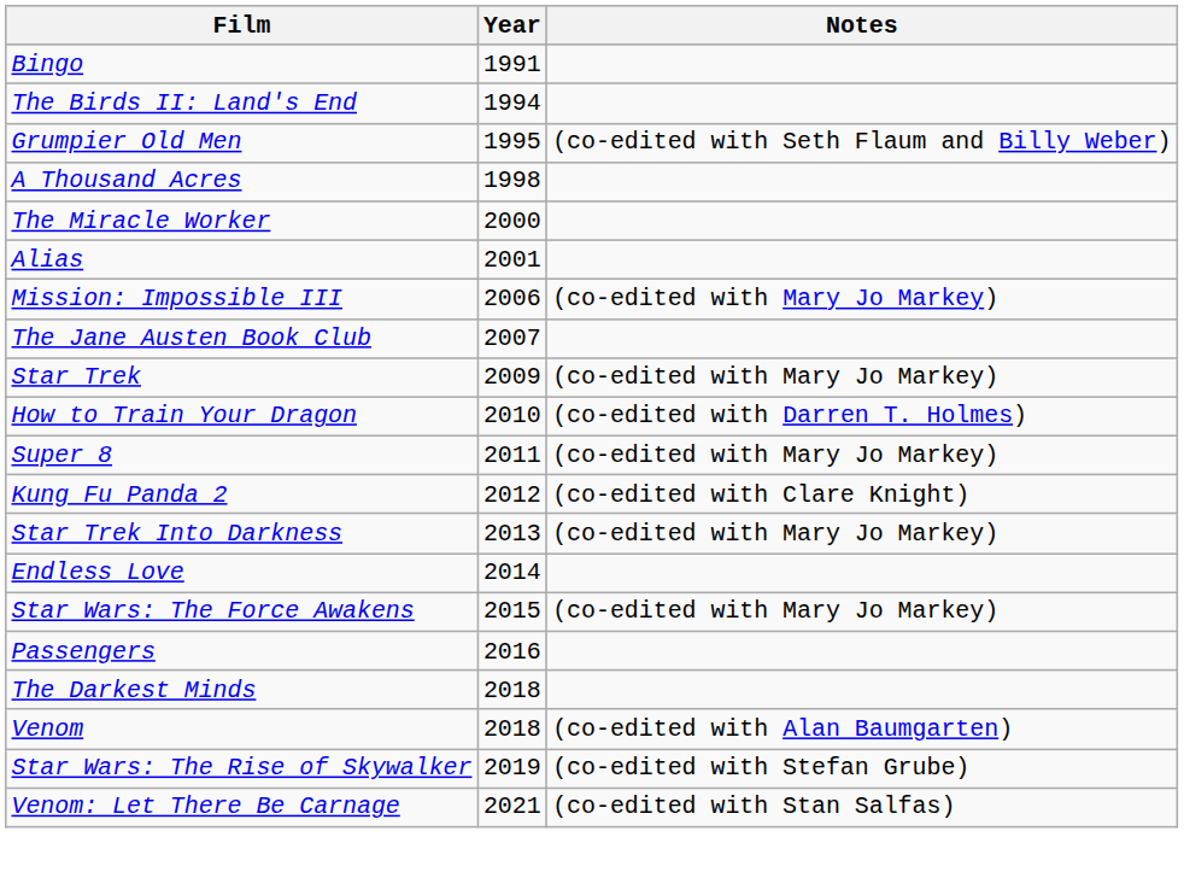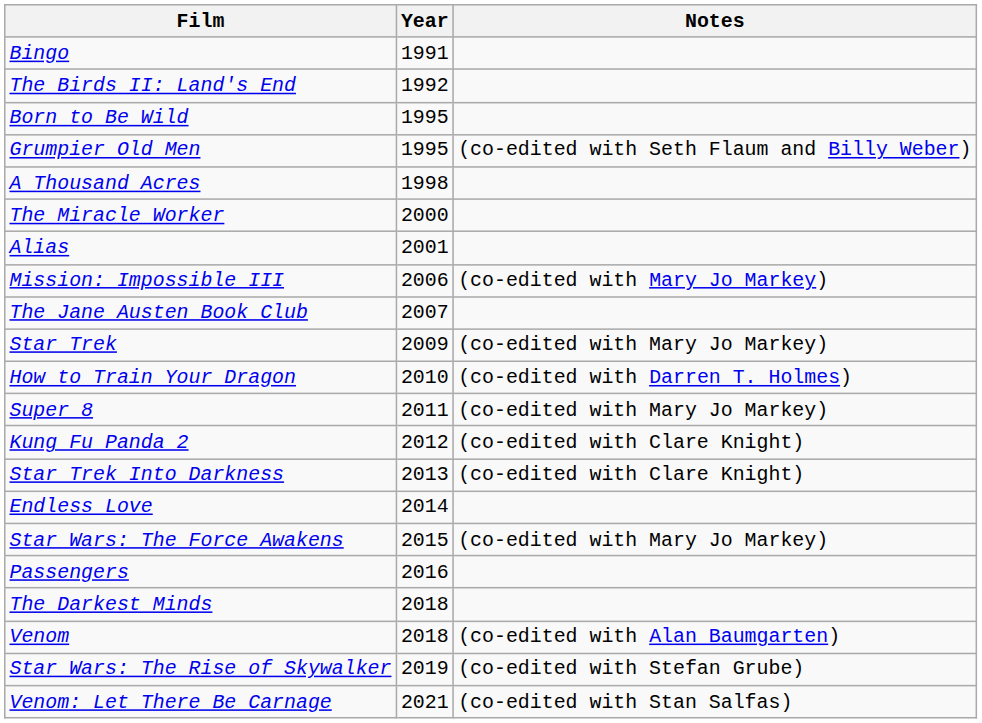The Birds II: Land's End | Year: 1994 -> 1992
+ row: Born to Be Wild | 1995
Star Trek Into Darkness | Notes: (co-edited with Mary Jo Markey) -> (co-edited with Clare Knight)
